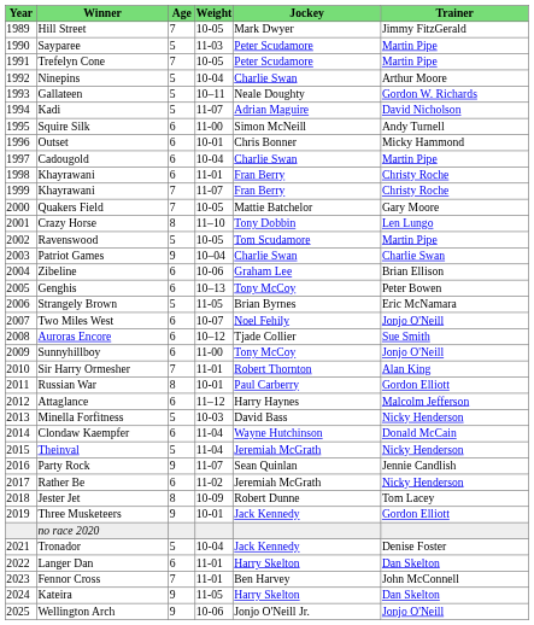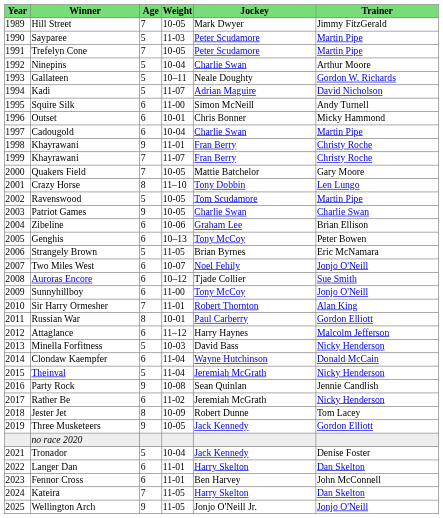1998 / Khayrawani | Age: 6 -> 9
Patriot Games | Weight: 10–04 -> 10-05
Party Rock | Weight: 11-07 -> 10-08
Three Musketeers | Weight: 10-01 -> 10-05
Fennor Cross | Age: 7 -> 6
Kateira | Age: 9 -> 7
Wellington Arch | Weight: 10-06 -> 11-05
